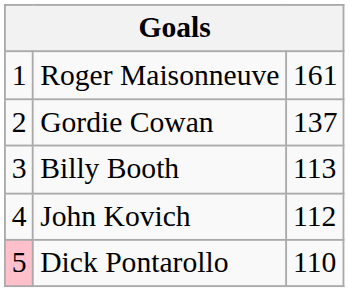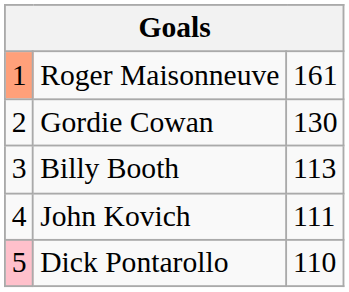Roger Maisonneuve | column 1: no background -> lightsalmon background
Gordie Cowan | column 3: 137 -> 130
John Kovich | column 3: 112 -> 111
